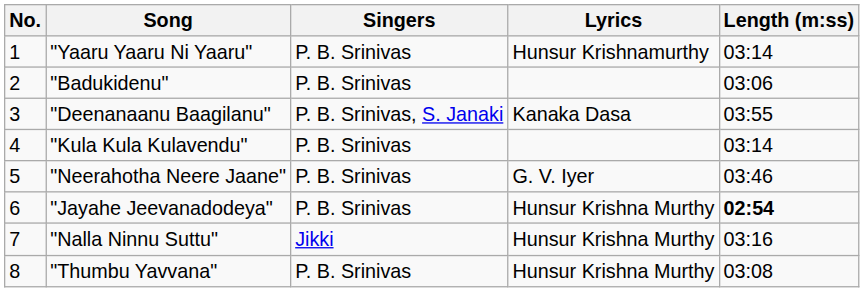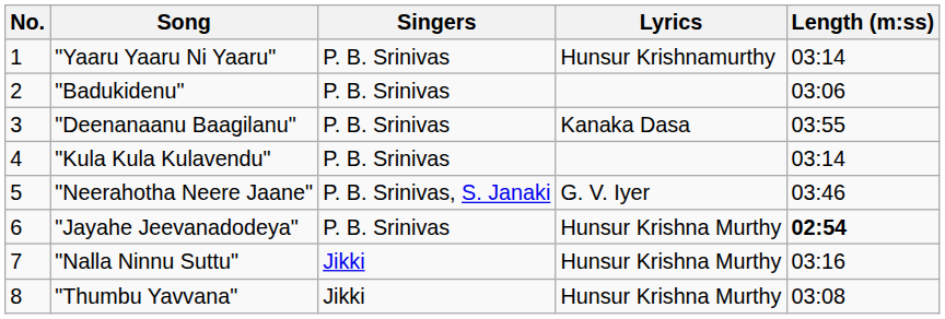"Deenanaanu Baagilanu" | Singers: P. B. Srinivas, S. Janaki -> P. B. Srinivas
"Neerahotha Neere Jaane" | Singers: P. B. Srinivas -> P. B. Srinivas, S. Janaki
"Thumbu Yavvana" | Singers: P. B. Srinivas -> Jikki
